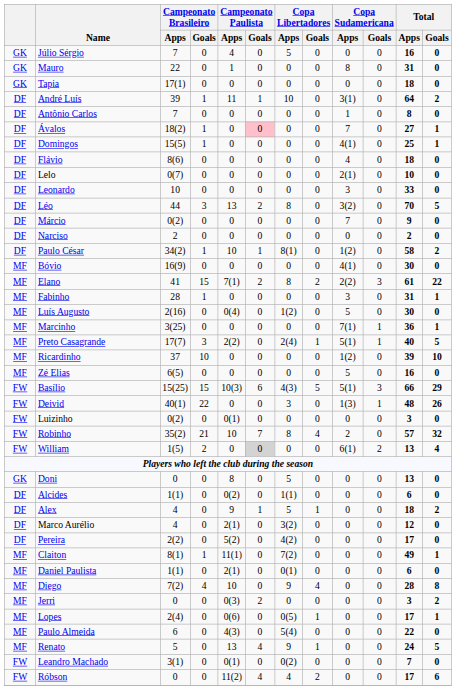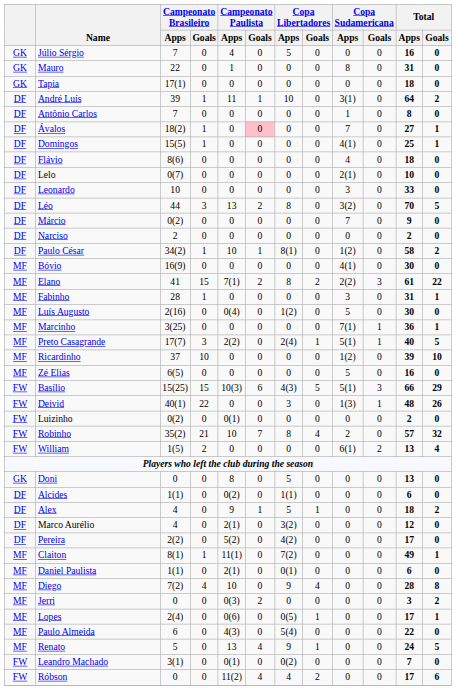Luizinho | Total / Apps: 3 -> 2
William | Campeonato Paulista / Goals: lightgrey background -> no background
